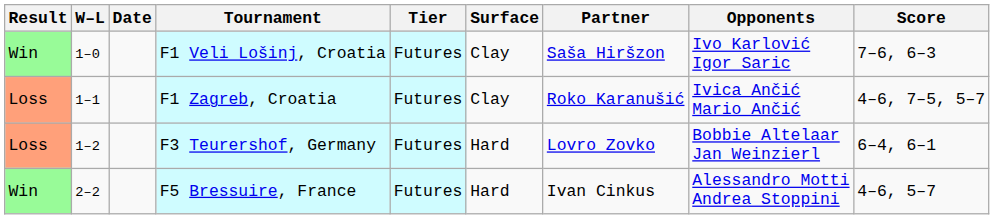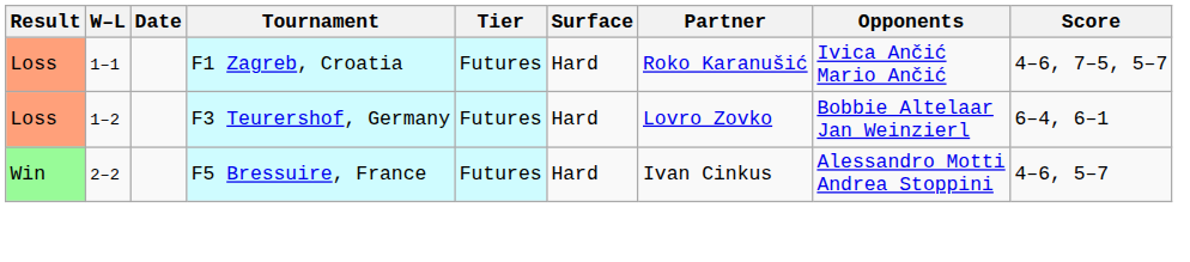- row: Win | 1–0 | F1 Veli Lošinj, Croatia | Futures | Clay | Saša Hiršzon | Ivo Karlović Igor Saric | 7–6, 6–3
F1 Zagreb, Croatia | Surface: Clay -> Hard
